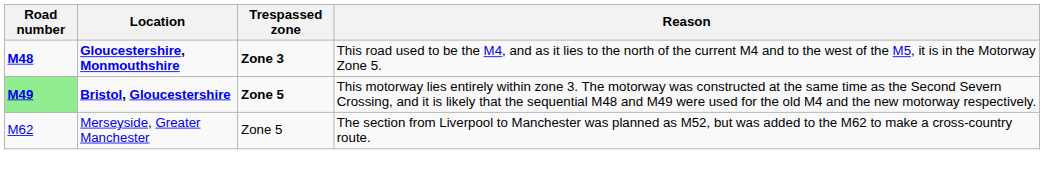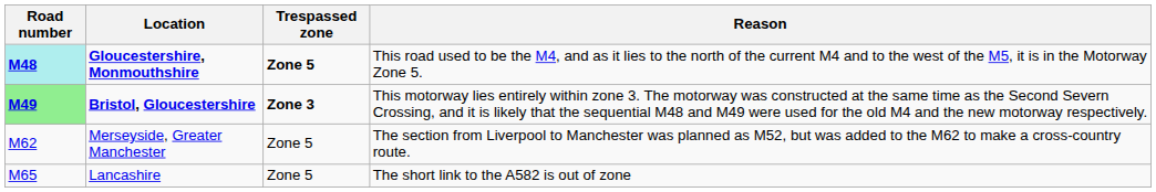Gloucestershire, Monmouthshire | Road number: no background -> paleturquoise background
Gloucestershire, Monmouthshire | Trespassed zone: Zone 3 -> Zone 5
Bristol, Gloucestershire | Trespassed zone: Zone 5 -> Zone 3
+ row: M65 | Lancashire | Zone 5 | The short link to the A582 is out of zone
